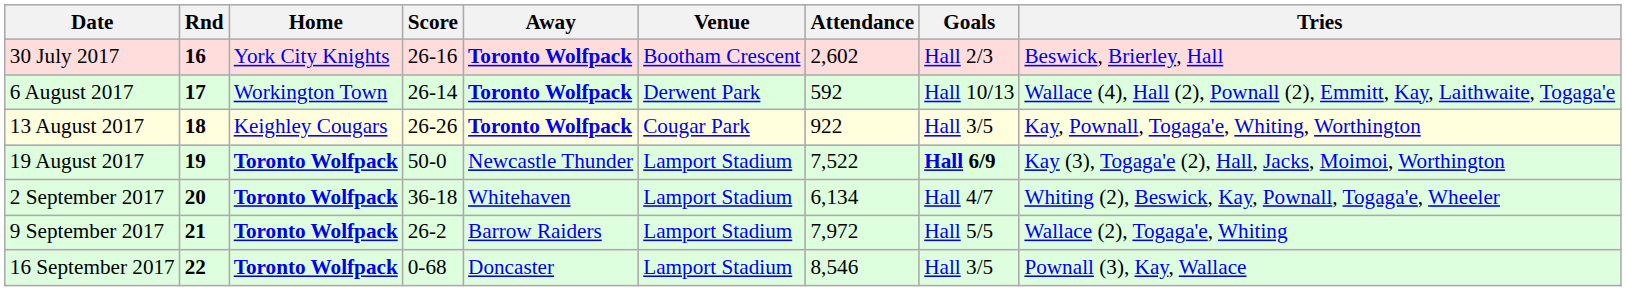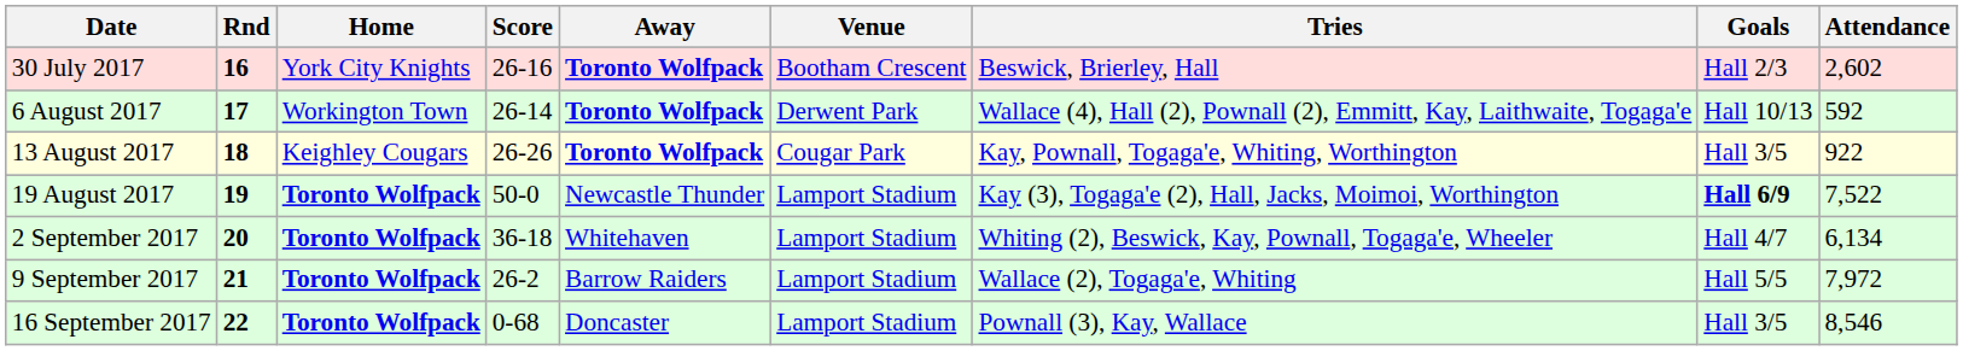columns swapped: Tries <-> Attendance
